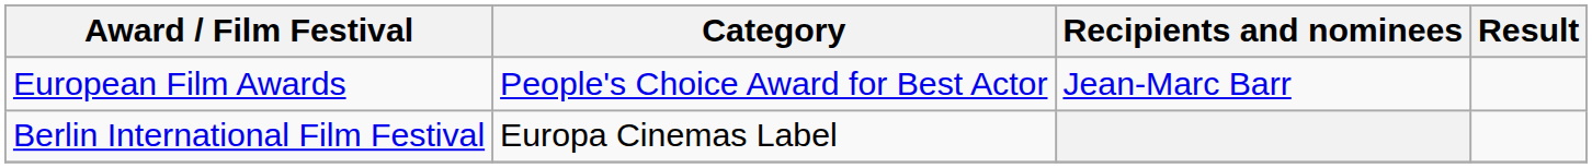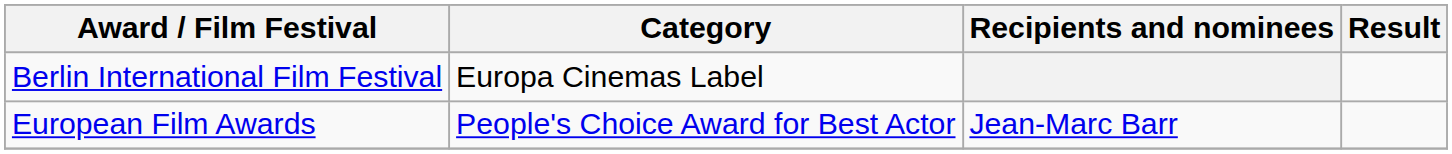rows swapped: Berlin International Film Festival <-> European Film Awards
